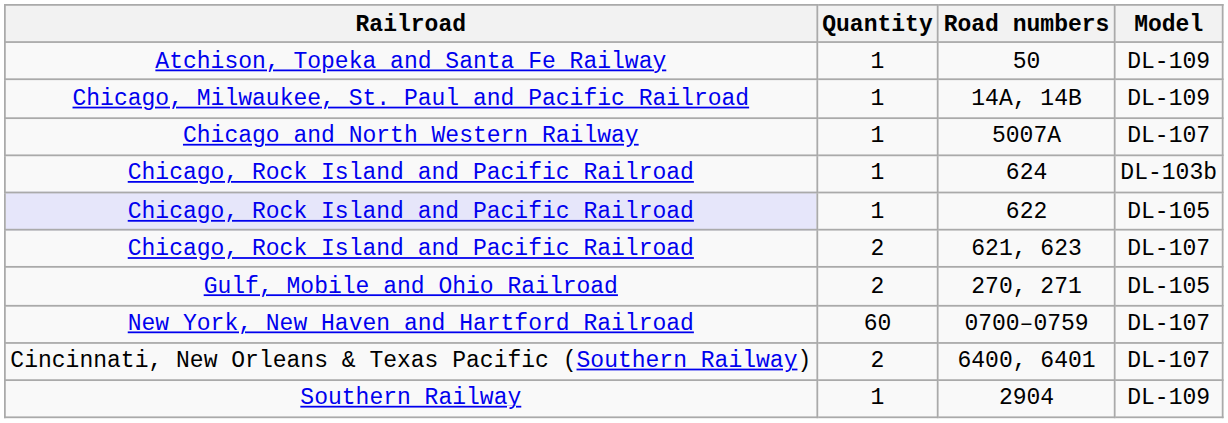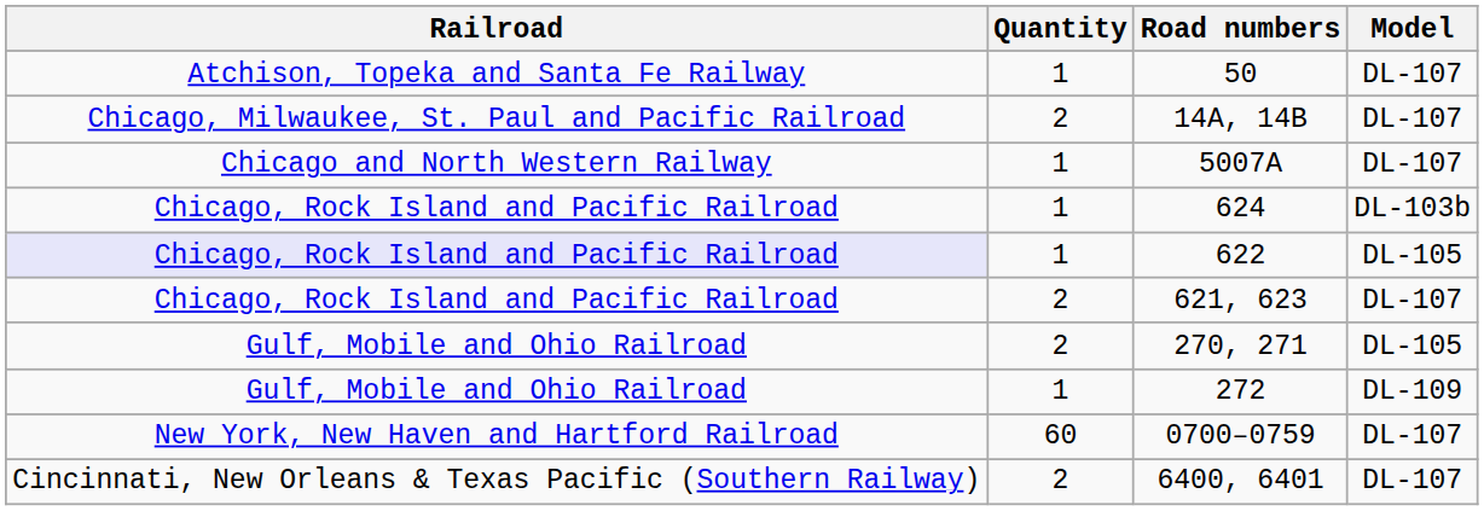50 | Model: DL-109 -> DL-107
14A, 14B | Quantity: 1 -> 2
14A, 14B | Model: DL-109 -> DL-107
+ row: Gulf, Mobile and Ohio Railroad | 1 | 272 | DL-109
- row: Southern Railway | 1 | 2904 | DL-109
